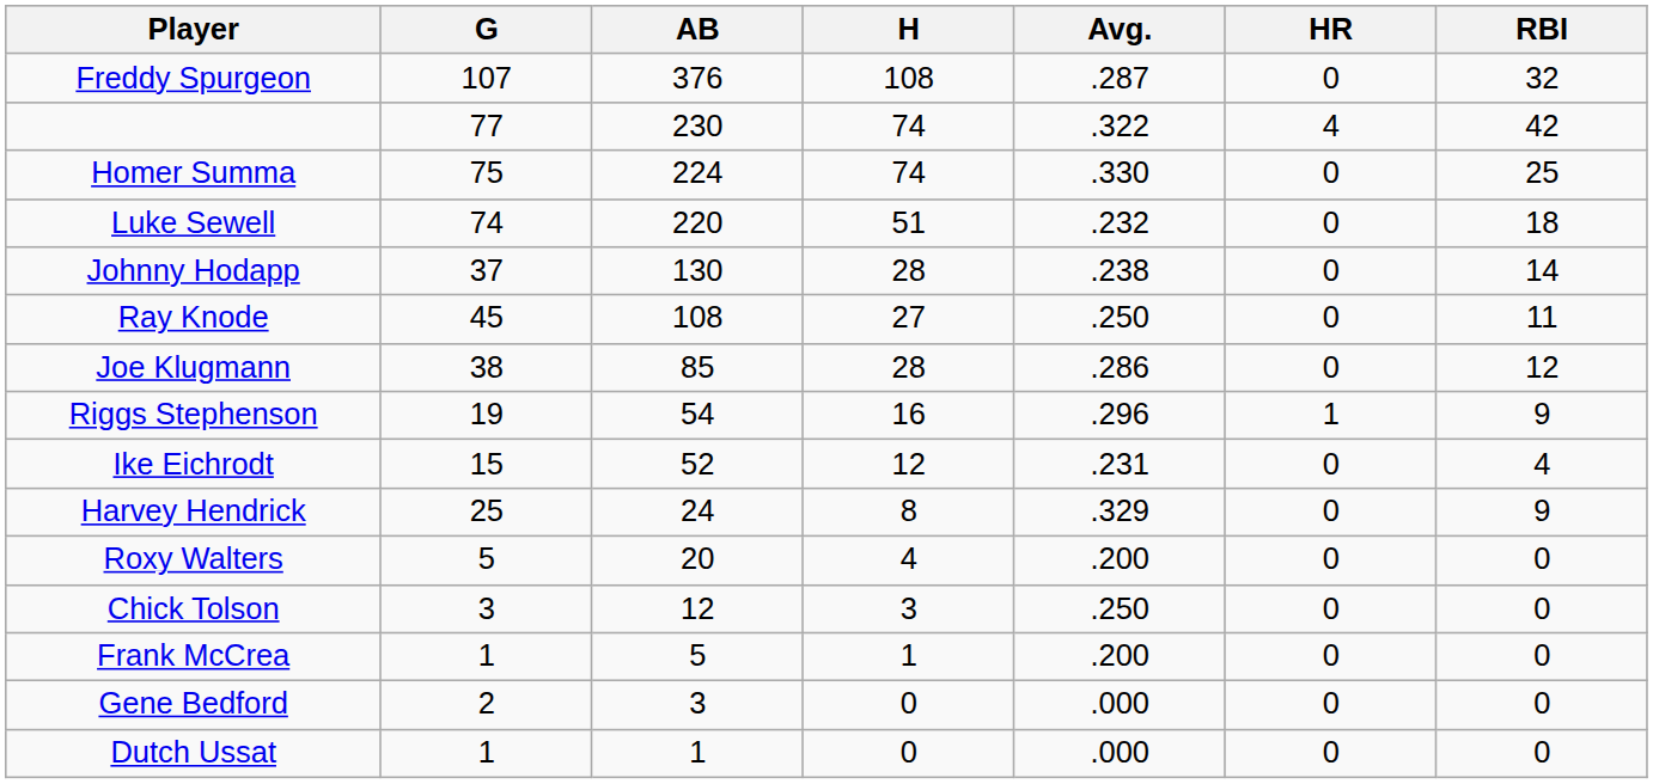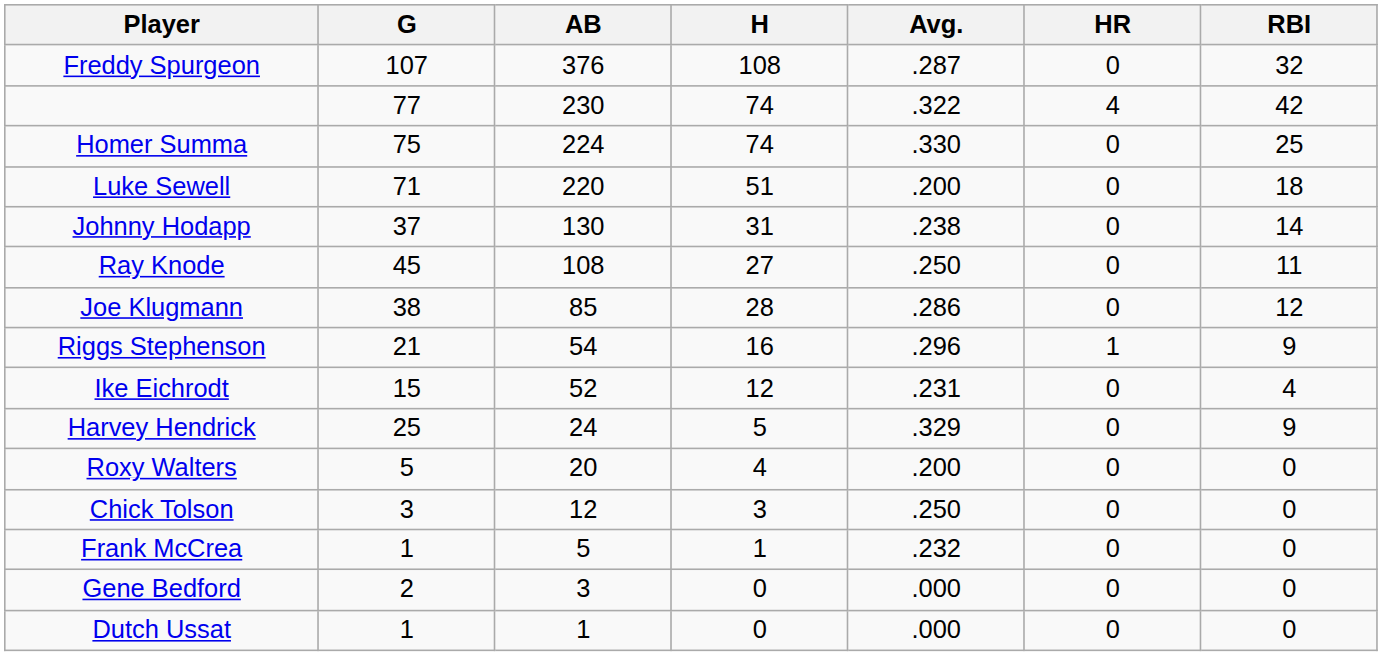Luke Sewell | G: 74 -> 71
Luke Sewell | Avg.: .232 -> .200
Johnny Hodapp | H: 28 -> 31
Riggs Stephenson | G: 19 -> 21
Harvey Hendrick | H: 8 -> 5
Frank McCrea | Avg.: .200 -> .232
